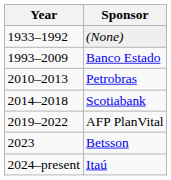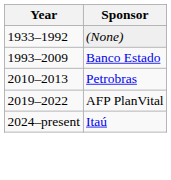- row: 2014–2018 | Scotiabank
- row: 2023 | Betsson
